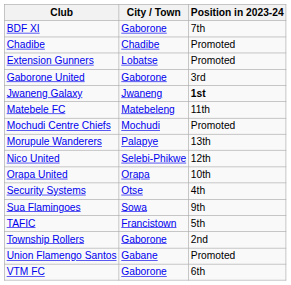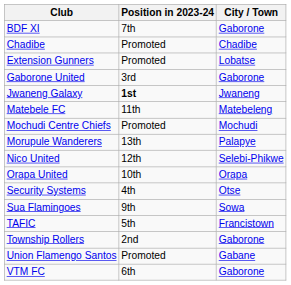columns swapped: City / Town <-> Position in 2023-24
